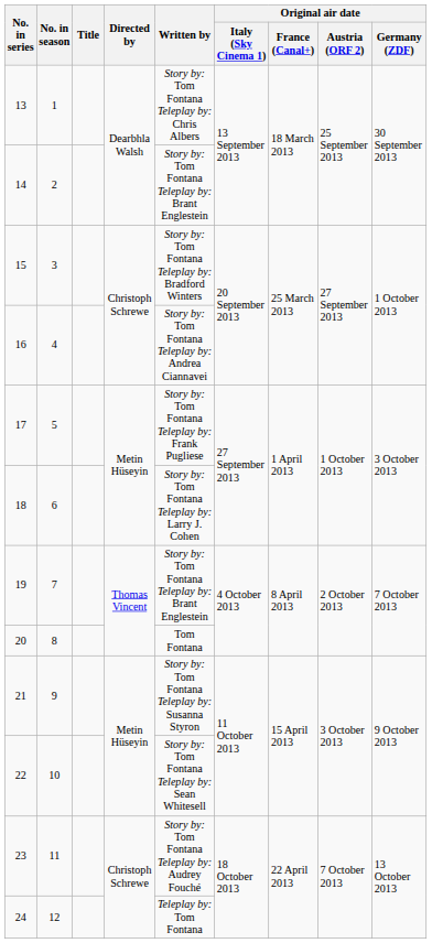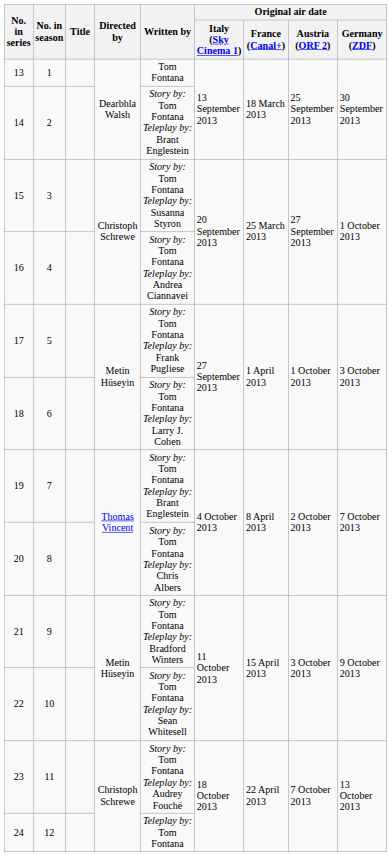13 | Written by: Story by: Tom Fontana Teleplay by: Chris Albers -> Tom Fontana
15 | Written by: Story by: Tom Fontana Teleplay by: Bradford Winters -> Story by: Tom Fontana Teleplay by: Susanna Styron
20 | Written by: Tom Fontana -> Story by: Tom Fontana Teleplay by: Chris Albers
21 | Written by: Story by: Tom Fontana Teleplay by: Susanna Styron -> Story by: Tom Fontana Teleplay by: Bradford Winters
